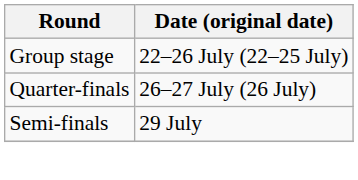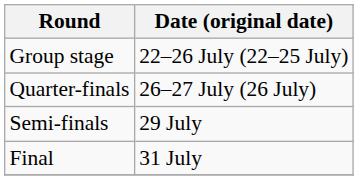+ row: Final | 31 July
